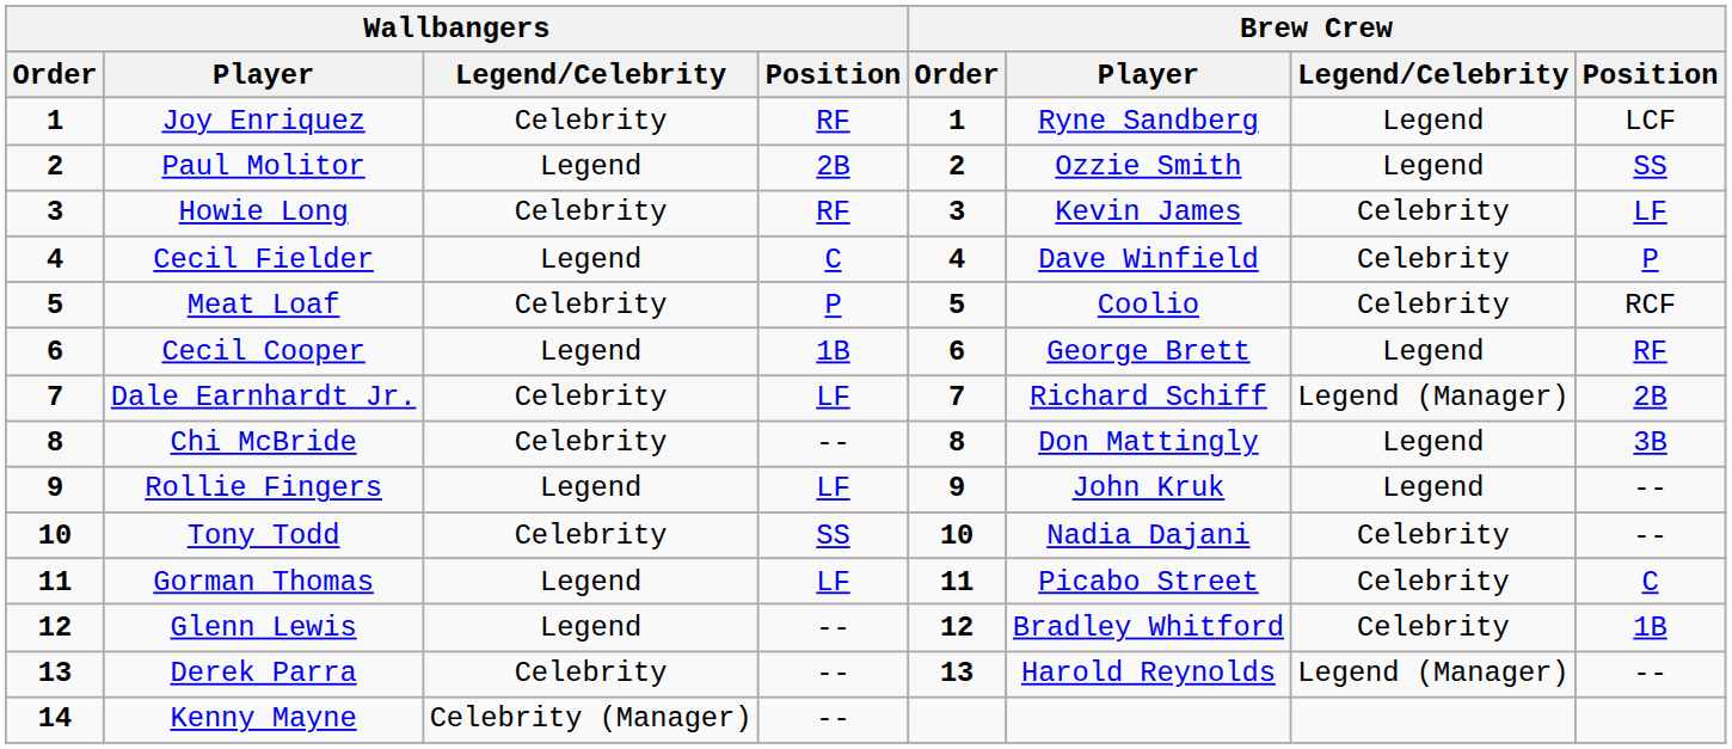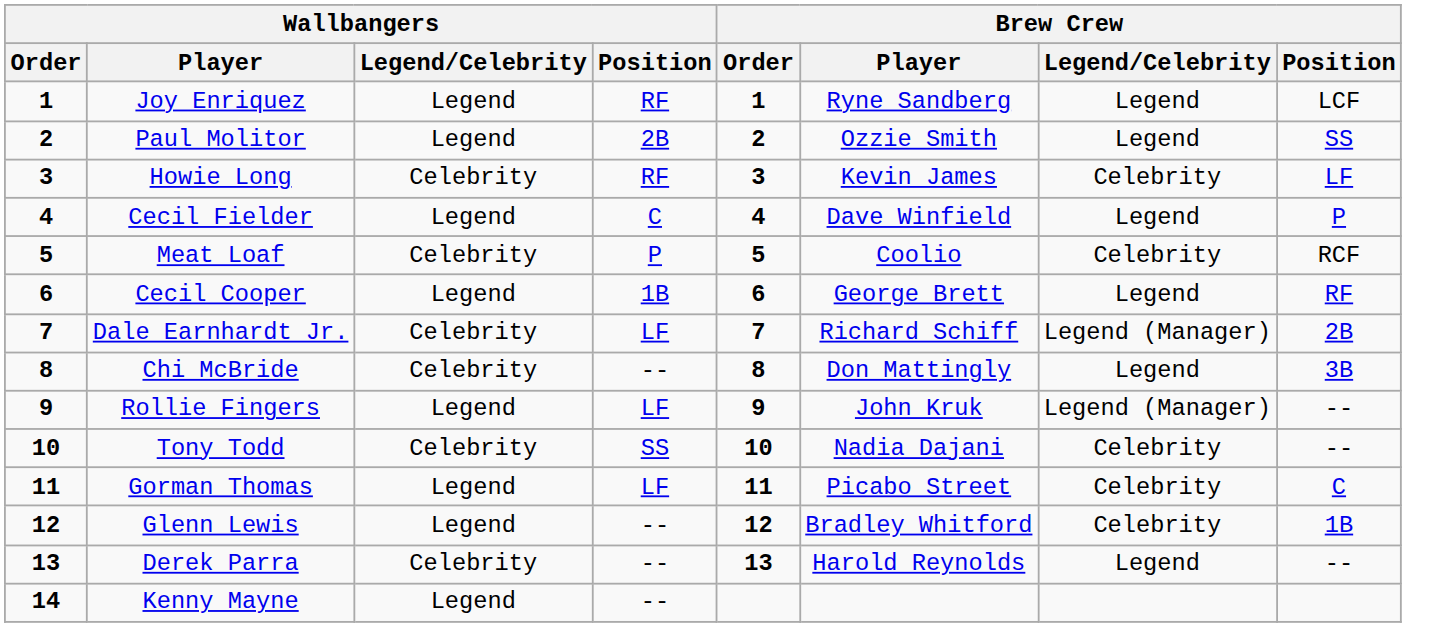Joy Enriquez | Wallbangers / Legend/Celebrity: Celebrity -> Legend
Cecil Fielder | Brew Crew / Legend/Celebrity: Celebrity -> Legend
Rollie Fingers | Brew Crew / Legend/Celebrity: Legend -> Legend (Manager)
Derek Parra | Brew Crew / Legend/Celebrity: Legend (Manager) -> Legend
Kenny Mayne | Wallbangers / Legend/Celebrity: Celebrity (Manager) -> Legend
